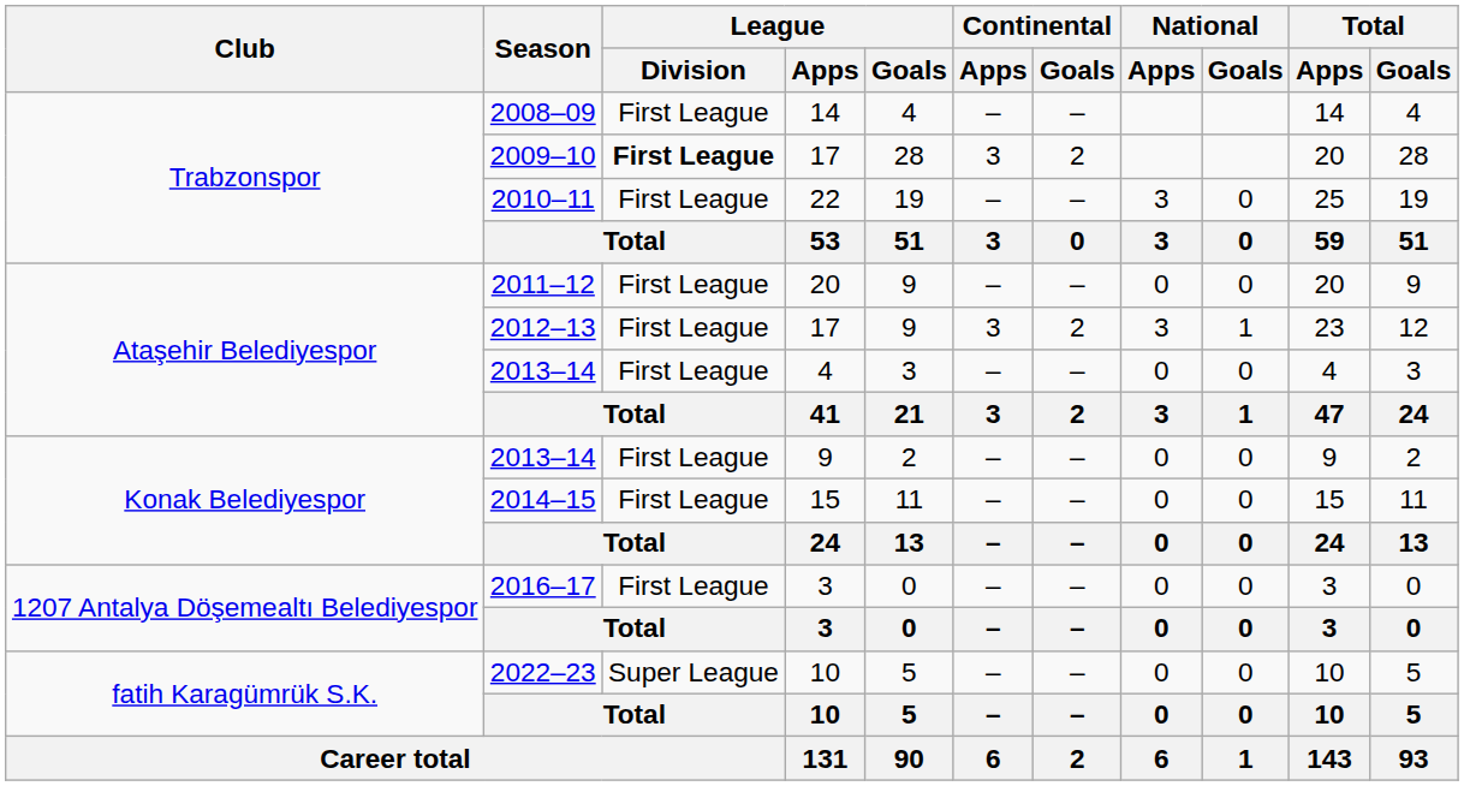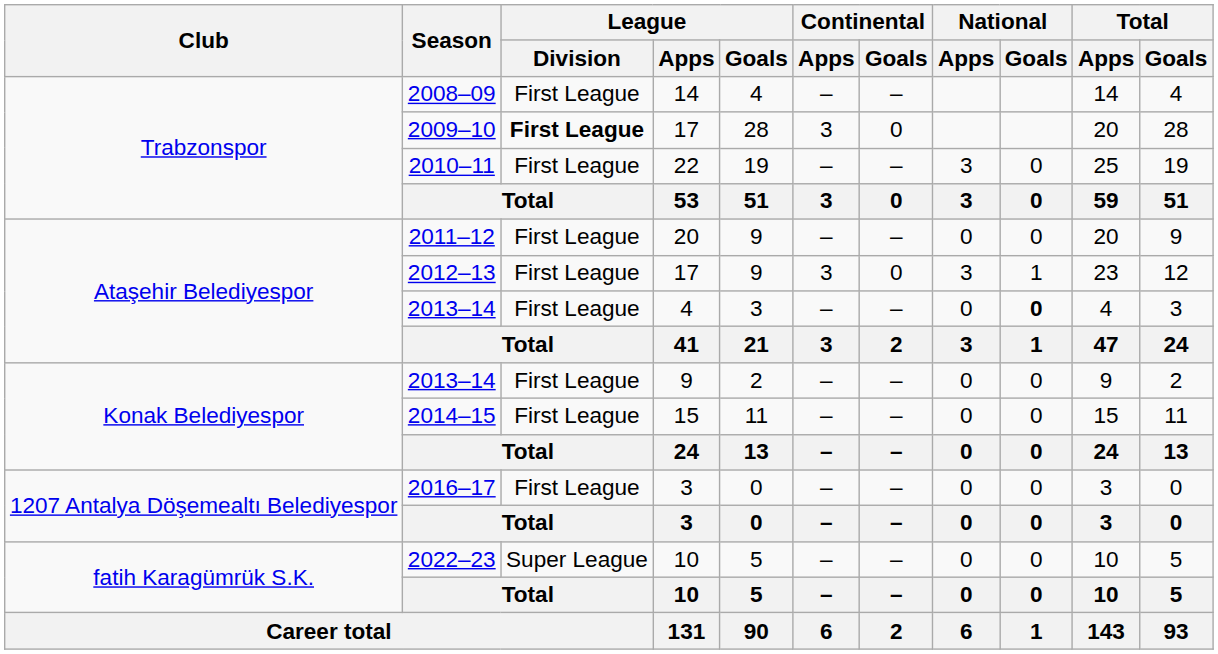2009–10 | Continental / Goals: 2 -> 0
2012–13 | Continental / Goals: 2 -> 0
2013–14 / 4 | National / Goals: normal -> bold
